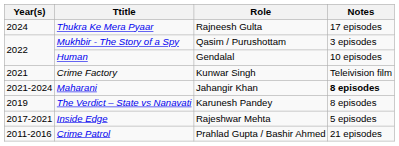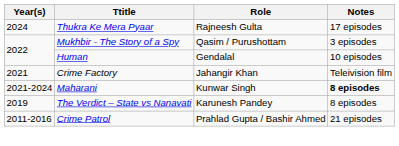Crime Factory | Role: Kunwar Singh -> Jahangir Khan
Maharani | Role: Jahangir Khan -> Kunwar Singh
- row: 2017-2021 | Inside Edge | Rajeshwar Mehta | 5 episodes
